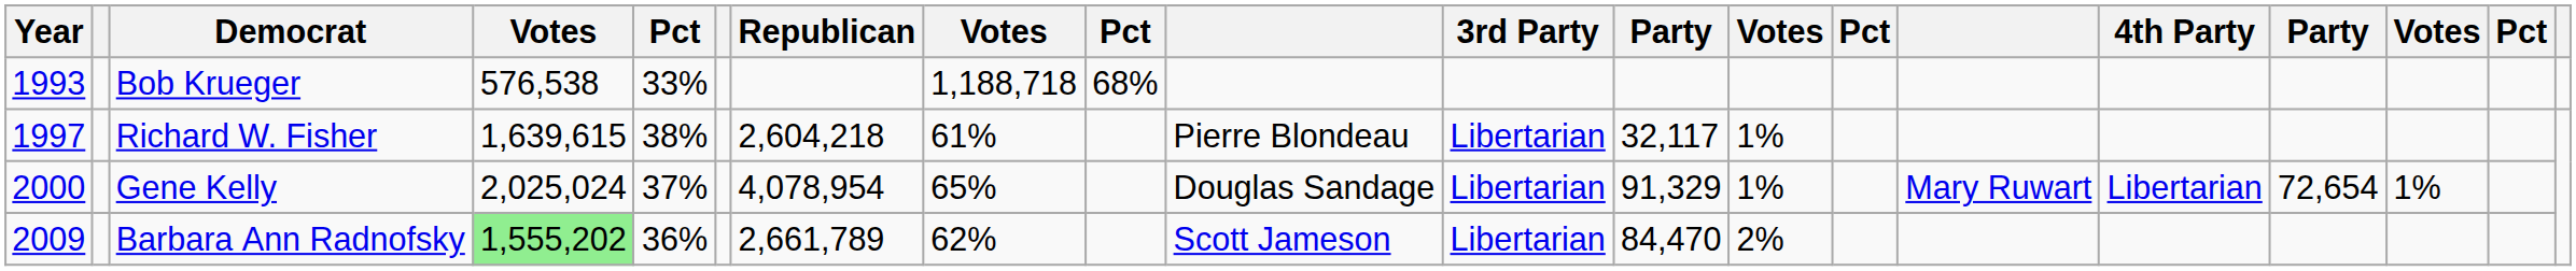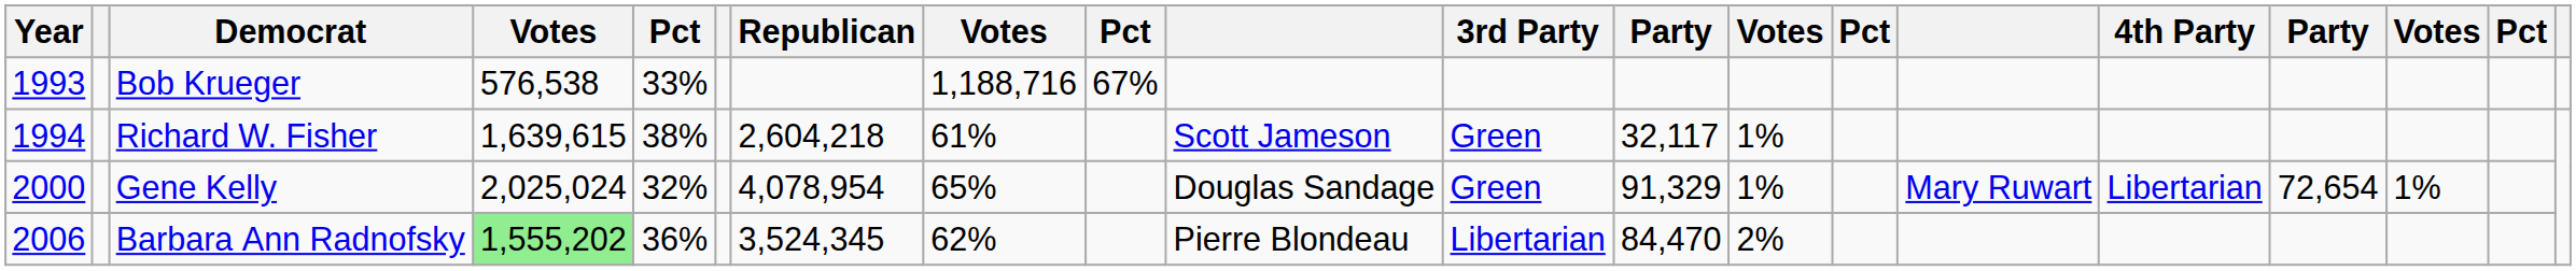Bob Krueger | column 8: 1,188,718 -> 1,188,716
Bob Krueger | column 9: 68% -> 67%
Richard W. Fisher | Year: 1997 -> 1994
Richard W. Fisher | column 10: Pierre Blondeau -> Scott Jameson
Richard W. Fisher | 3rd Party: Libertarian -> Green
Gene Kelly | column 5: 37% -> 32%
Gene Kelly | 3rd Party: Libertarian -> Green
Barbara Ann Radnofsky | Year: 2009 -> 2006
Barbara Ann Radnofsky | Republican: 2,661,789 -> 3,524,345
Barbara Ann Radnofsky | column 10: Scott Jameson -> Pierre Blondeau
